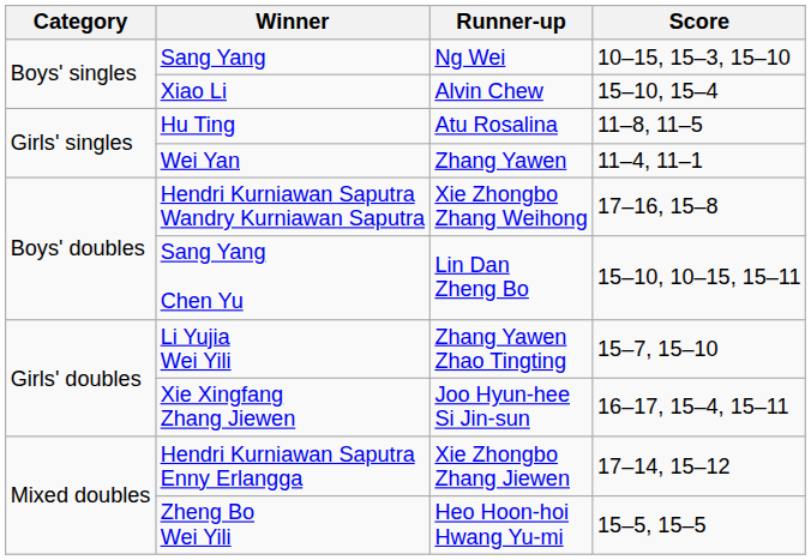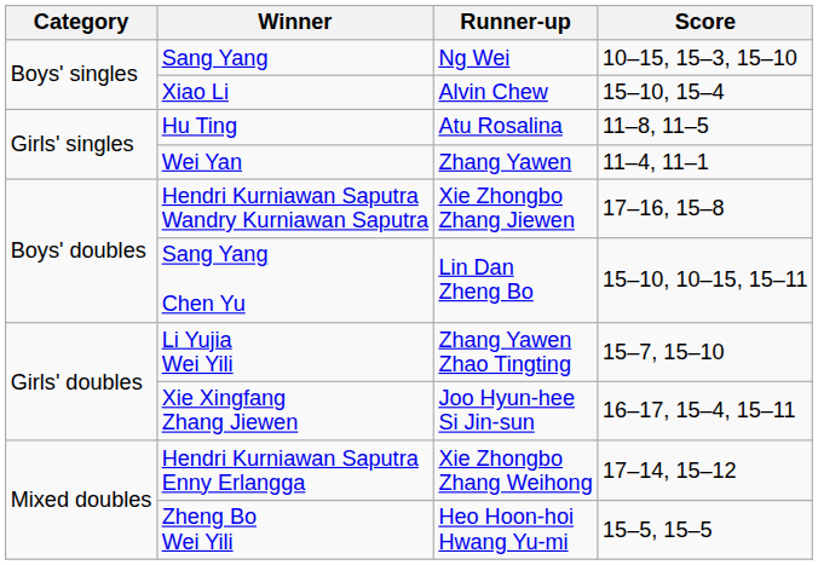Hendri Kurniawan Saputra Wandry Kurniawan Saputra | Runner-up: Xie Zhongbo Zhang Weihong -> Xie Zhongbo Zhang Jiewen
Hendri Kurniawan Saputra Enny Erlangga | Runner-up: Xie Zhongbo Zhang Jiewen -> Xie Zhongbo Zhang Weihong
